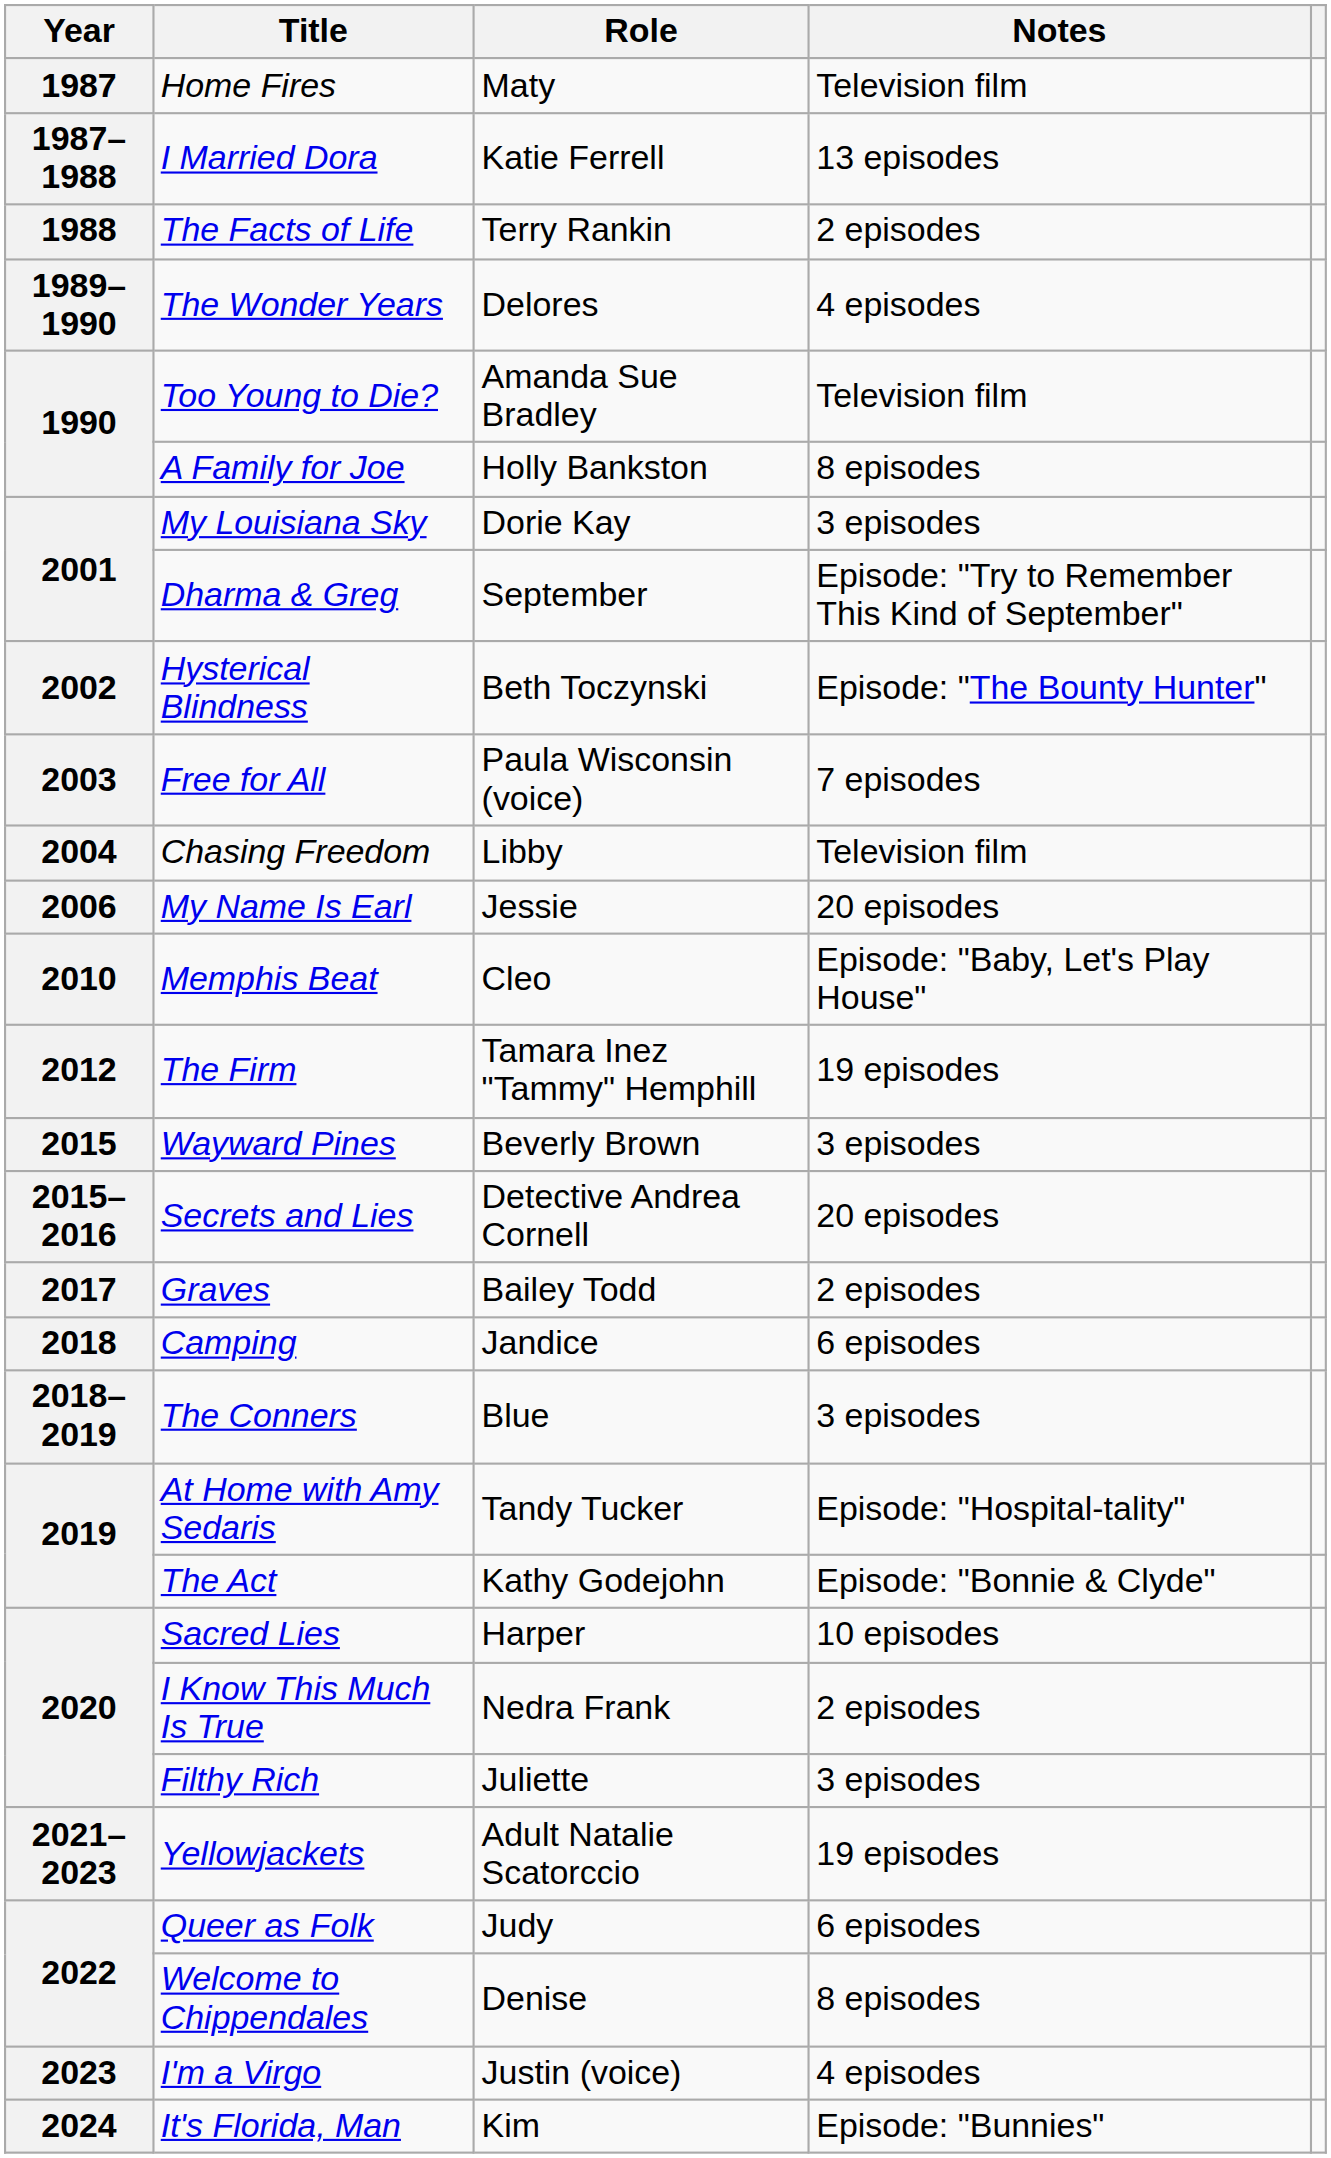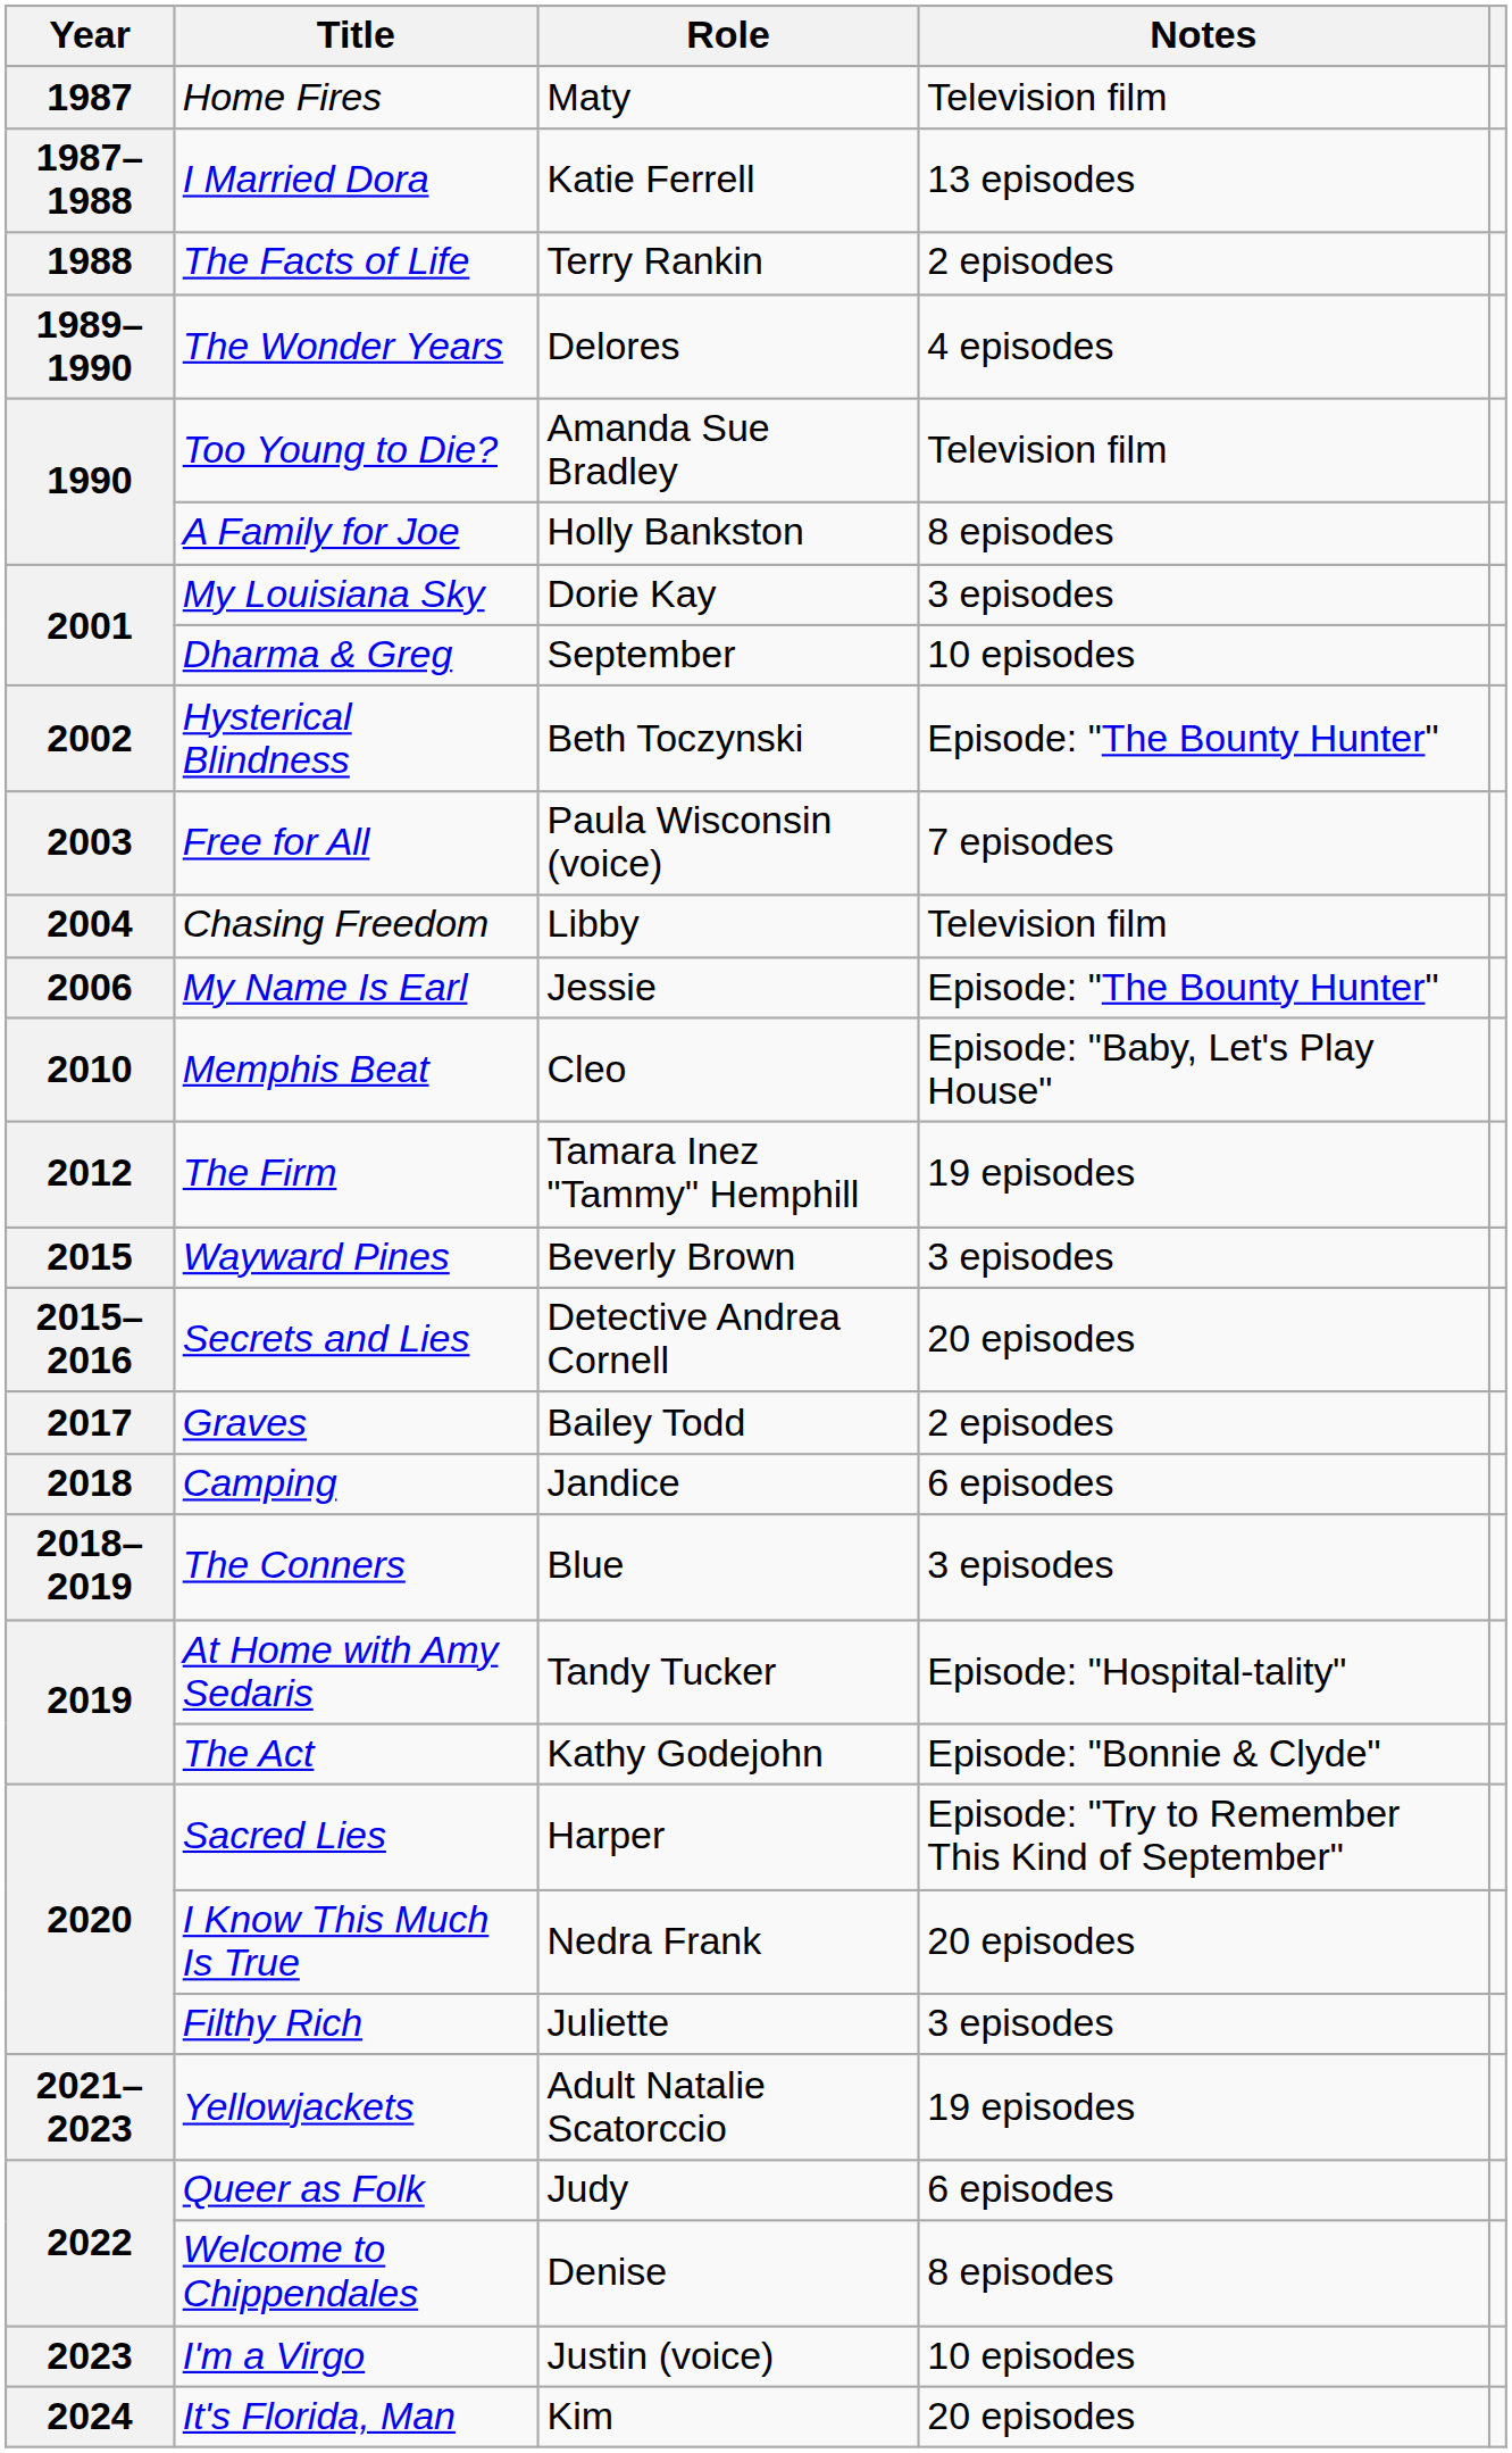Dharma & Greg | Notes: Episode: "Try to Remember This Kind of September" -> 10 episodes
My Name Is Earl | Notes: 20 episodes -> Episode: "The Bounty Hunter"
Sacred Lies | Notes: 10 episodes -> Episode: "Try to Remember This Kind of September"
I Know This Much Is True | Notes: 2 episodes -> 20 episodes
I'm a Virgo | Notes: 4 episodes -> 10 episodes
It's Florida, Man | Notes: Episode: "Bunnies" -> 20 episodes
